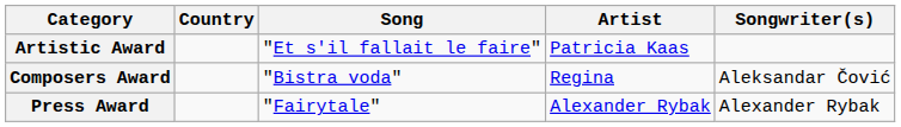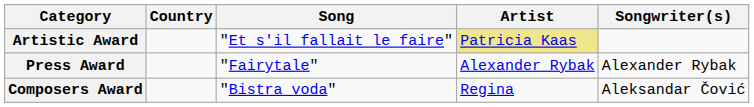Artistic Award | Artist: no background -> khaki background
rows swapped: Composers Award <-> Press Award
